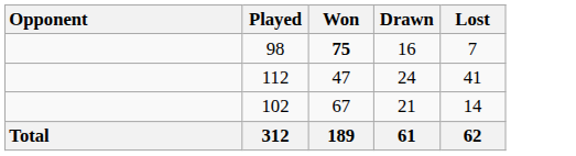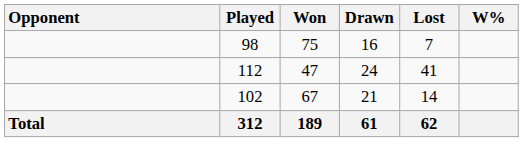+ column: W%
98 | Won: bold -> normal
